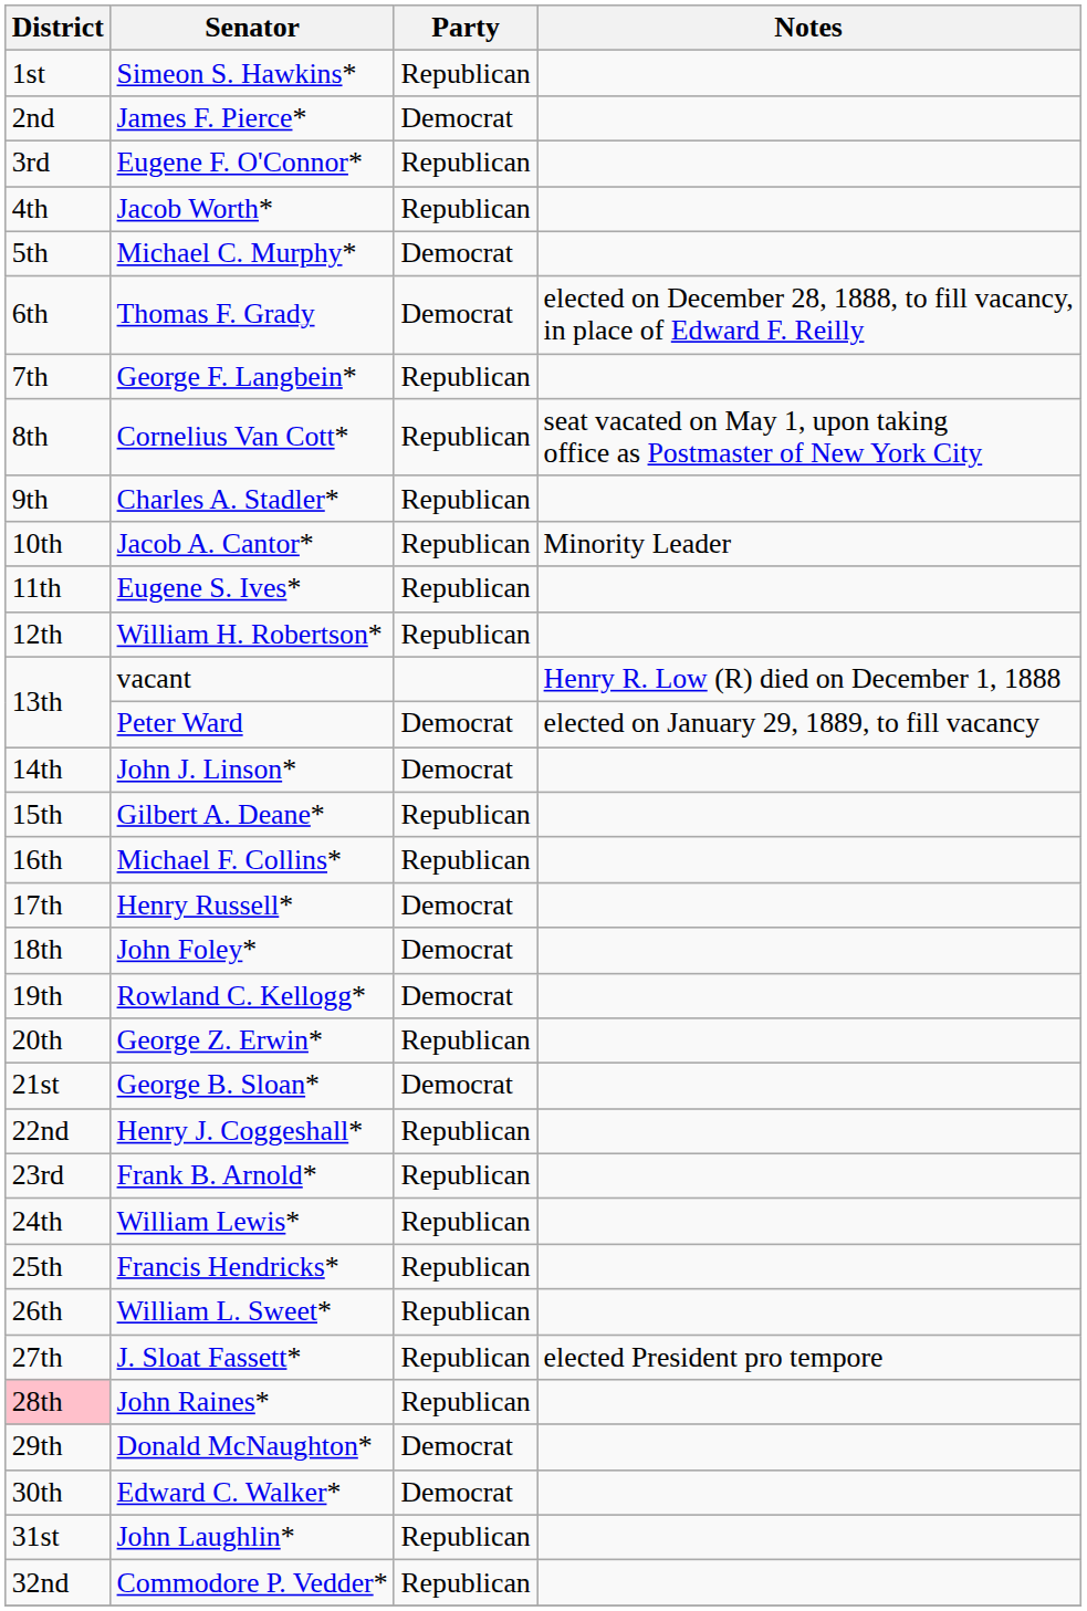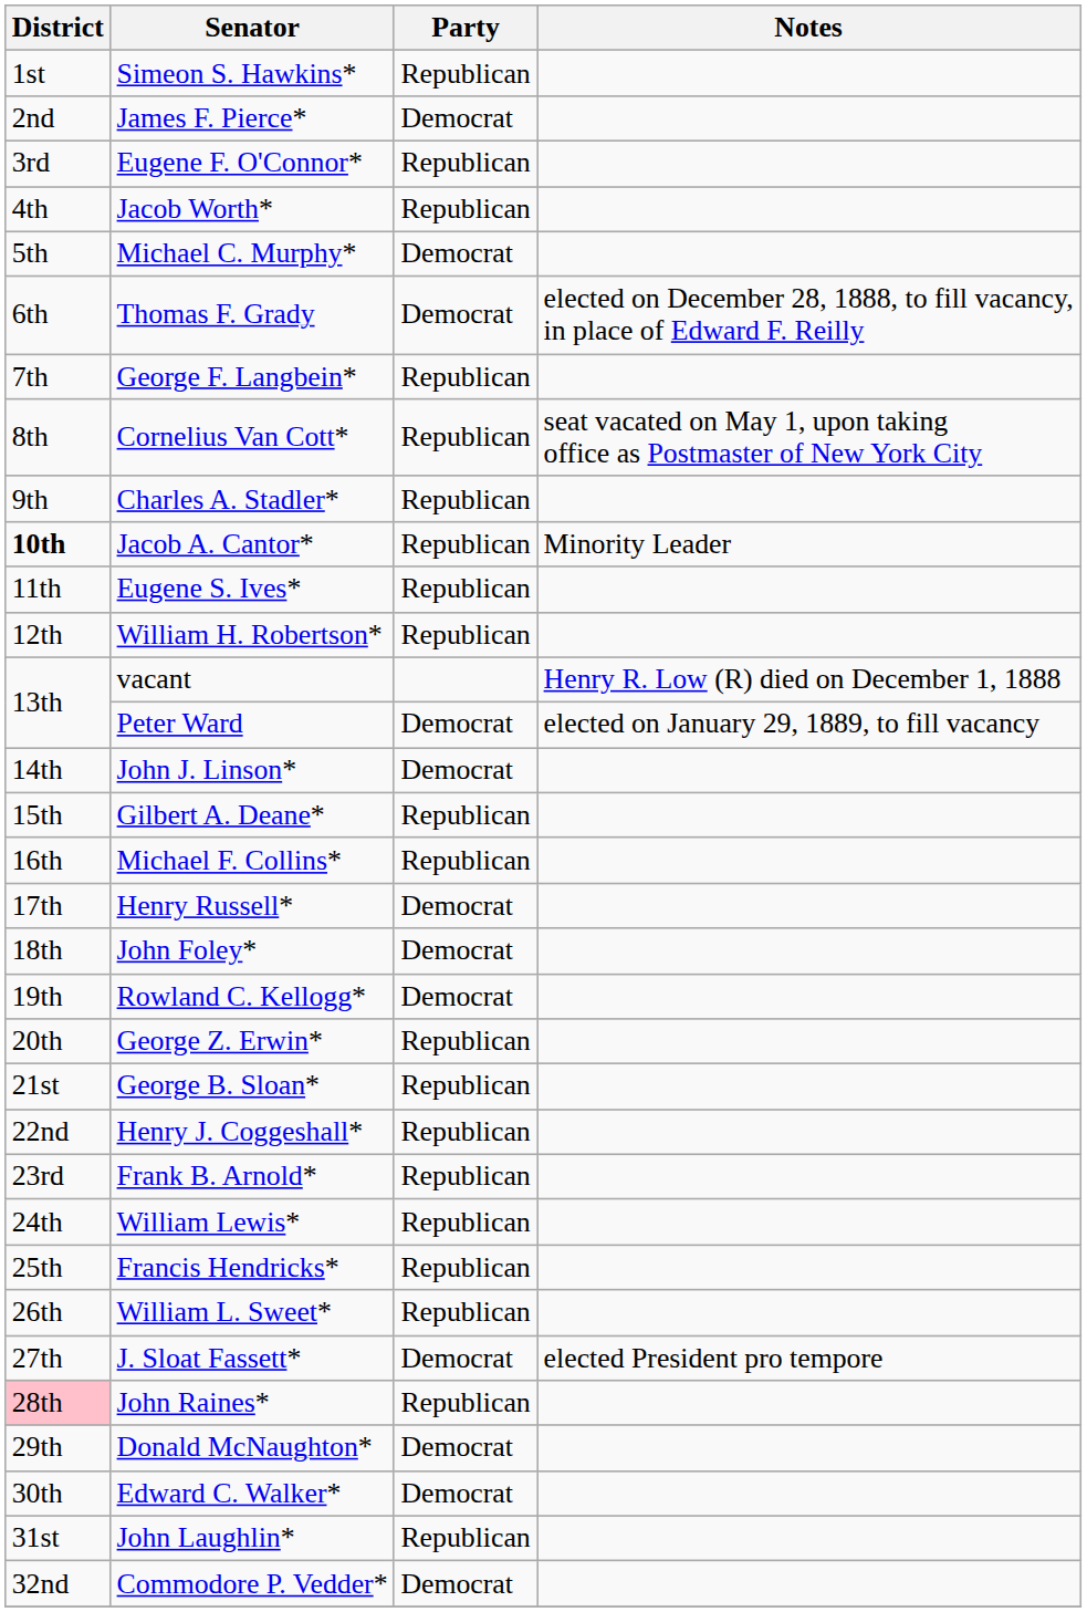Jacob A. Cantor* | District: normal -> bold
George B. Sloan* | Party: Democrat -> Republican
J. Sloat Fassett* | Party: Republican -> Democrat
Commodore P. Vedder* | Party: Republican -> Democrat
